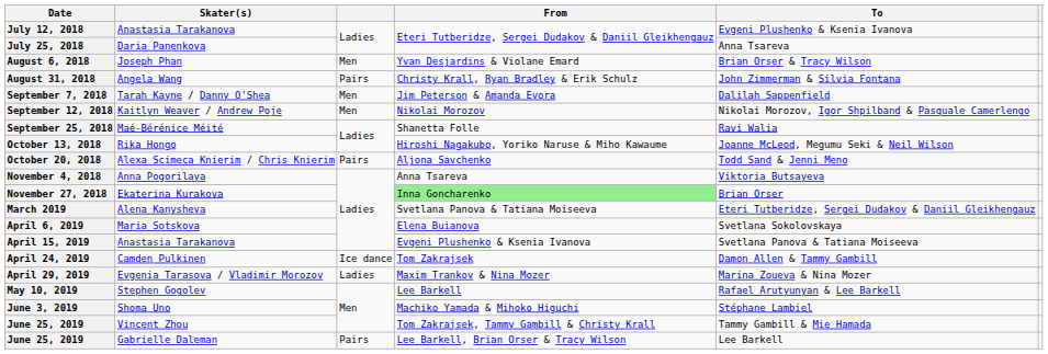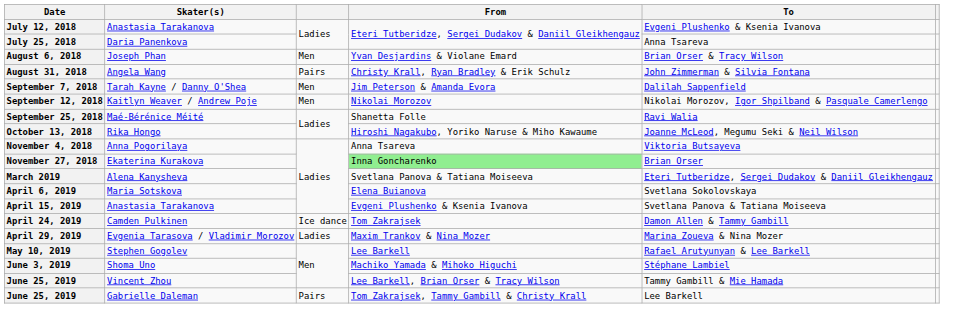- row: October 20, 2018 | Alexa Scimeca Knierim / Chris Knierim | Pairs | Aljona Savchenko | Todd Sand & Jenni Meno
June 25, 2019 / Vincent Zhou | From: Tom Zakrajsek, Tammy Gambill & Christy Krall -> Lee Barkell, Brian Orser & Tracy Wilson
June 25, 2019 / Gabrielle Daleman | From: Lee Barkell, Brian Orser & Tracy Wilson -> Tom Zakrajsek, Tammy Gambill & Christy Krall
